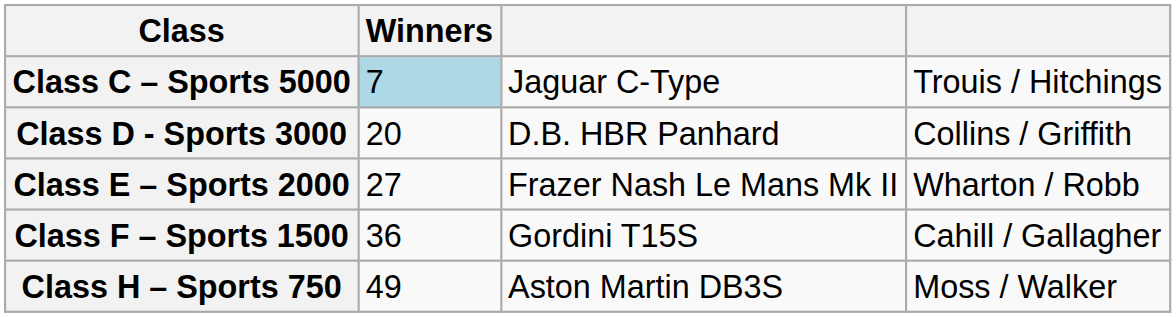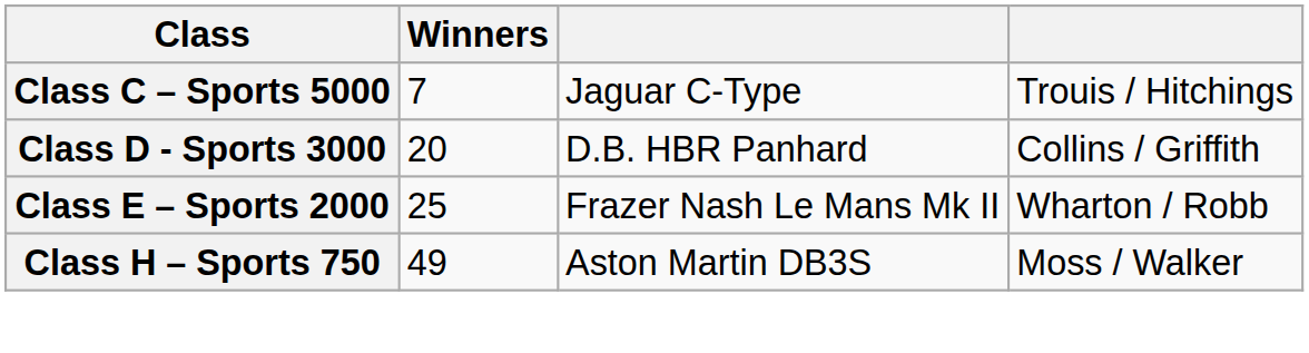Class C – Sports 5000 | Winners: lightblue background -> no background
Class E – Sports 2000 | Winners: 27 -> 25
- row: Class F – Sports 1500 | 36 | Gordini T15S | Cahill / Gallagher
